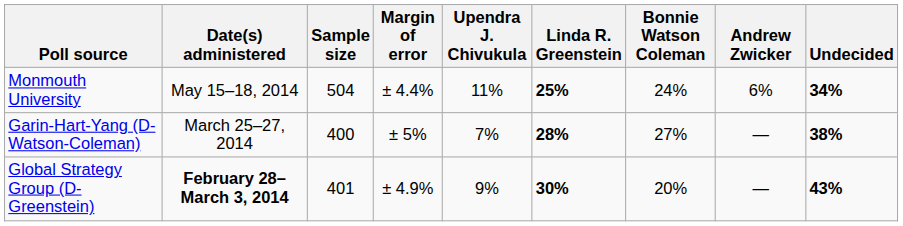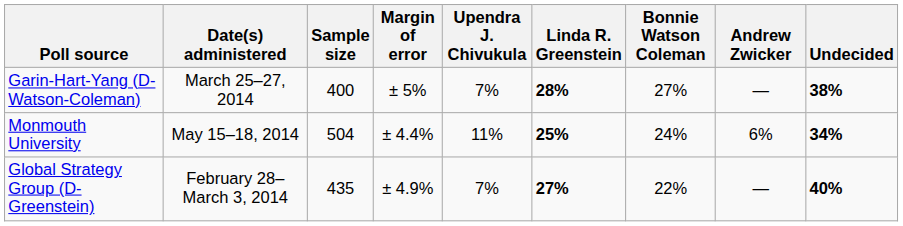rows swapped: Monmouth University <-> Garin-Hart-Yang (D-Watson-Coleman)
Global Strategy Group (D-Greenstein) | Date(s) administered: bold -> normal
Global Strategy Group (D-Greenstein) | Sample size: 401 -> 435
Global Strategy Group (D-Greenstein) | Upendra J. Chivukula: 9% -> 7%
Global Strategy Group (D-Greenstein) | Linda R. Greenstein: 30% -> 27%
Global Strategy Group (D-Greenstein) | Bonnie Watson Coleman: 20% -> 22%
Global Strategy Group (D-Greenstein) | Undecided: 43% -> 40%
